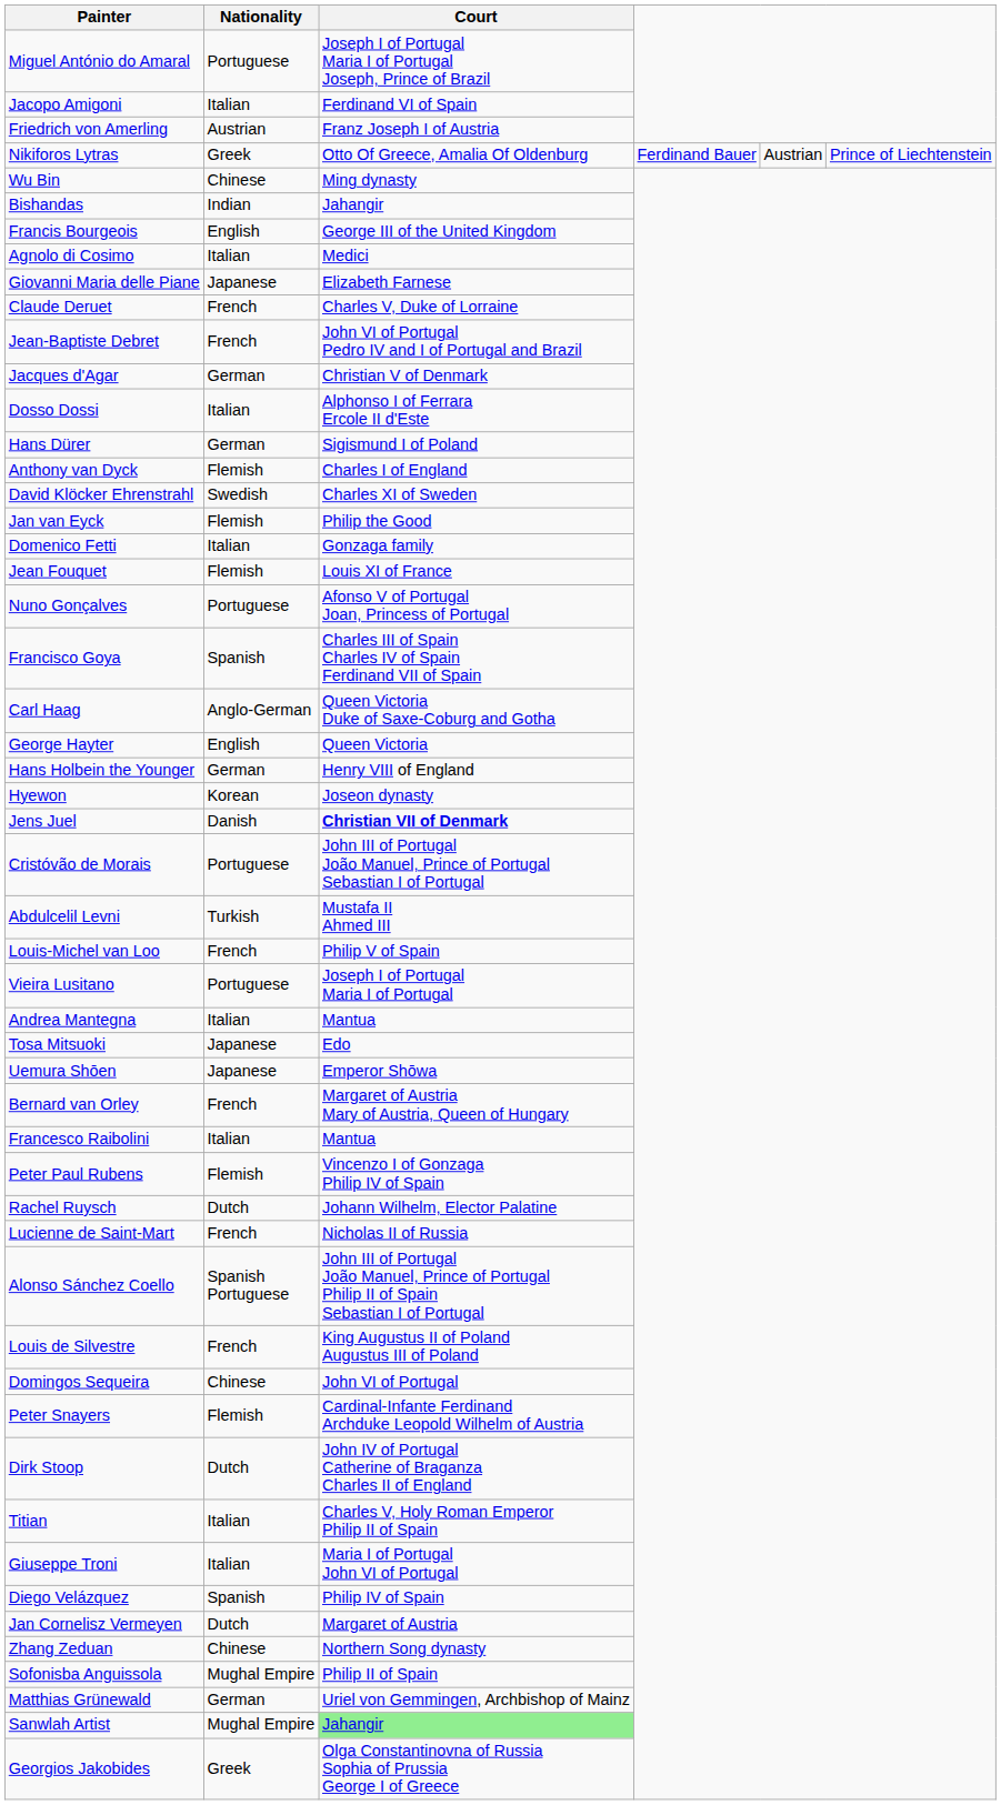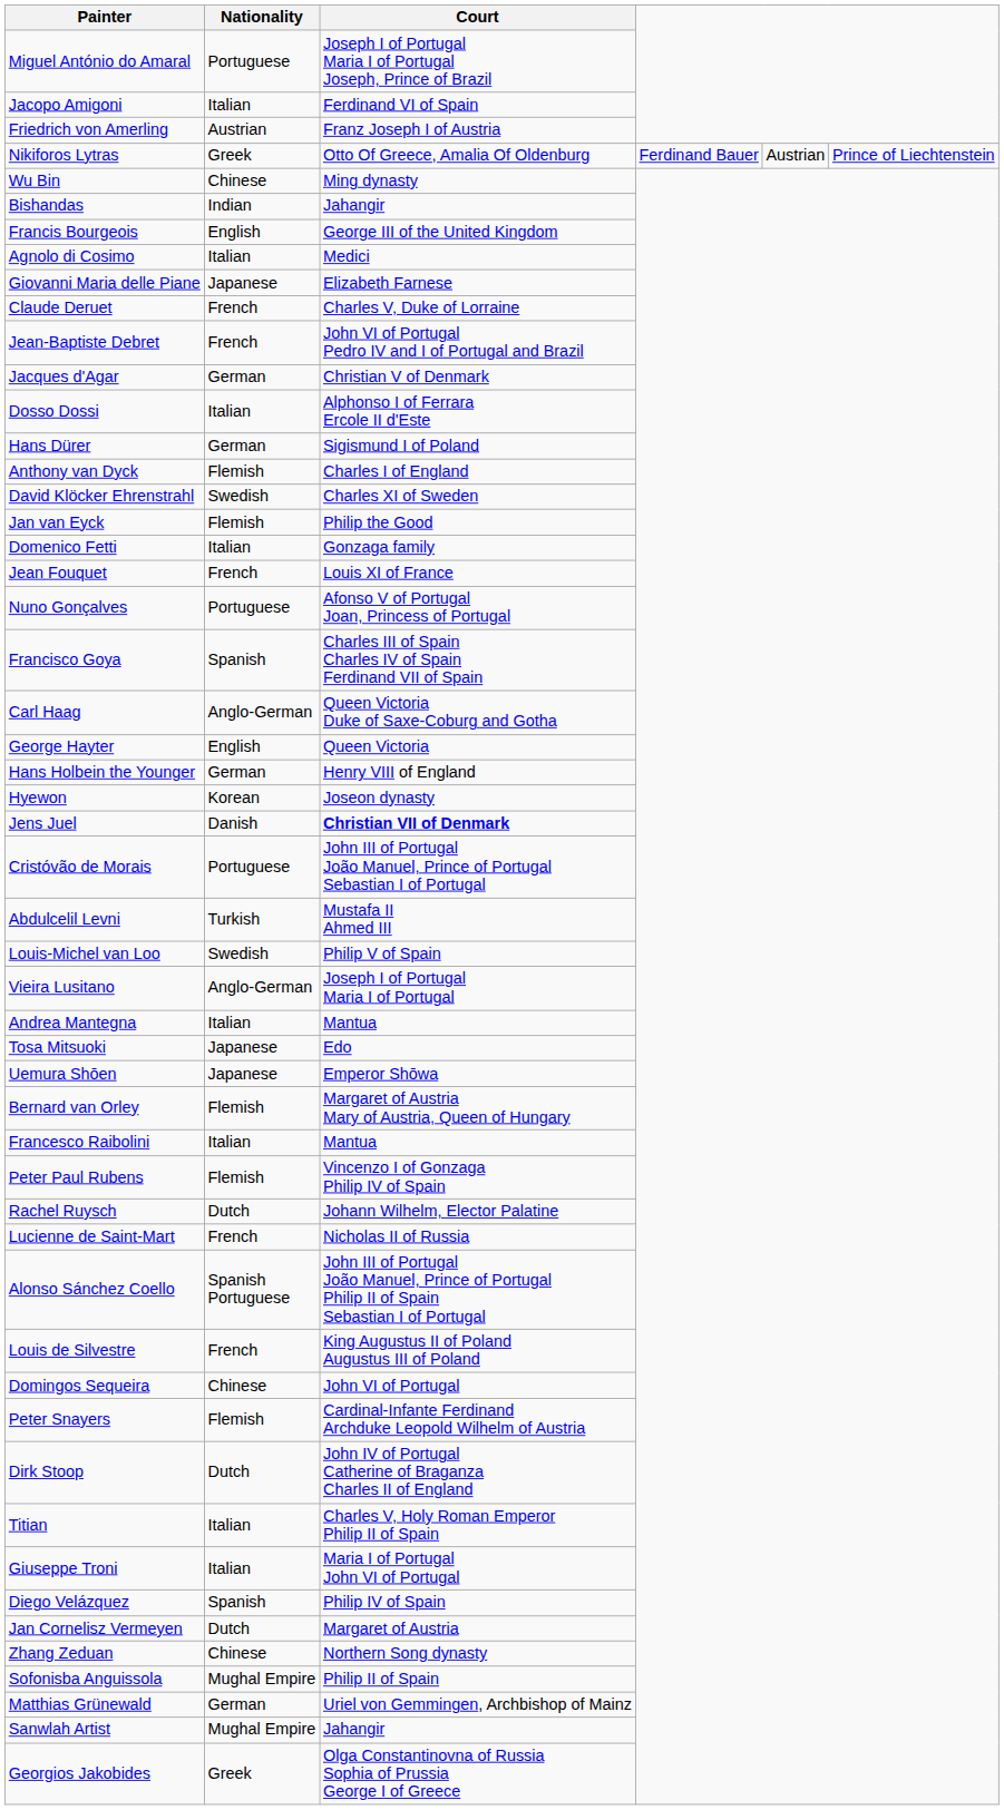Jean Fouquet | Nationality: Flemish -> French
Louis-Michel van Loo | Nationality: French -> Swedish
Vieira Lusitano | Nationality: Portuguese -> Anglo-German
Bernard van Orley | Nationality: French -> Flemish
Sanwlah Artist | Court: lightgreen background -> no background
